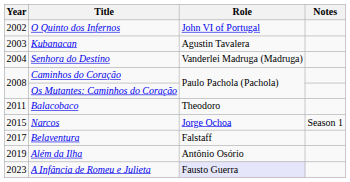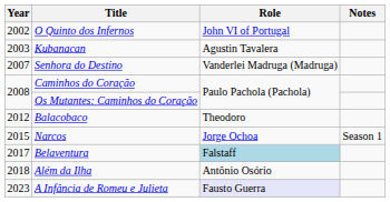Senhora do Destino | Year: 2004 -> 2007
Balacobaco | Year: 2011 -> 2012
Belaventura | Role: no background -> lightblue background
Além da Ilha | Year: 2019 -> 2018
